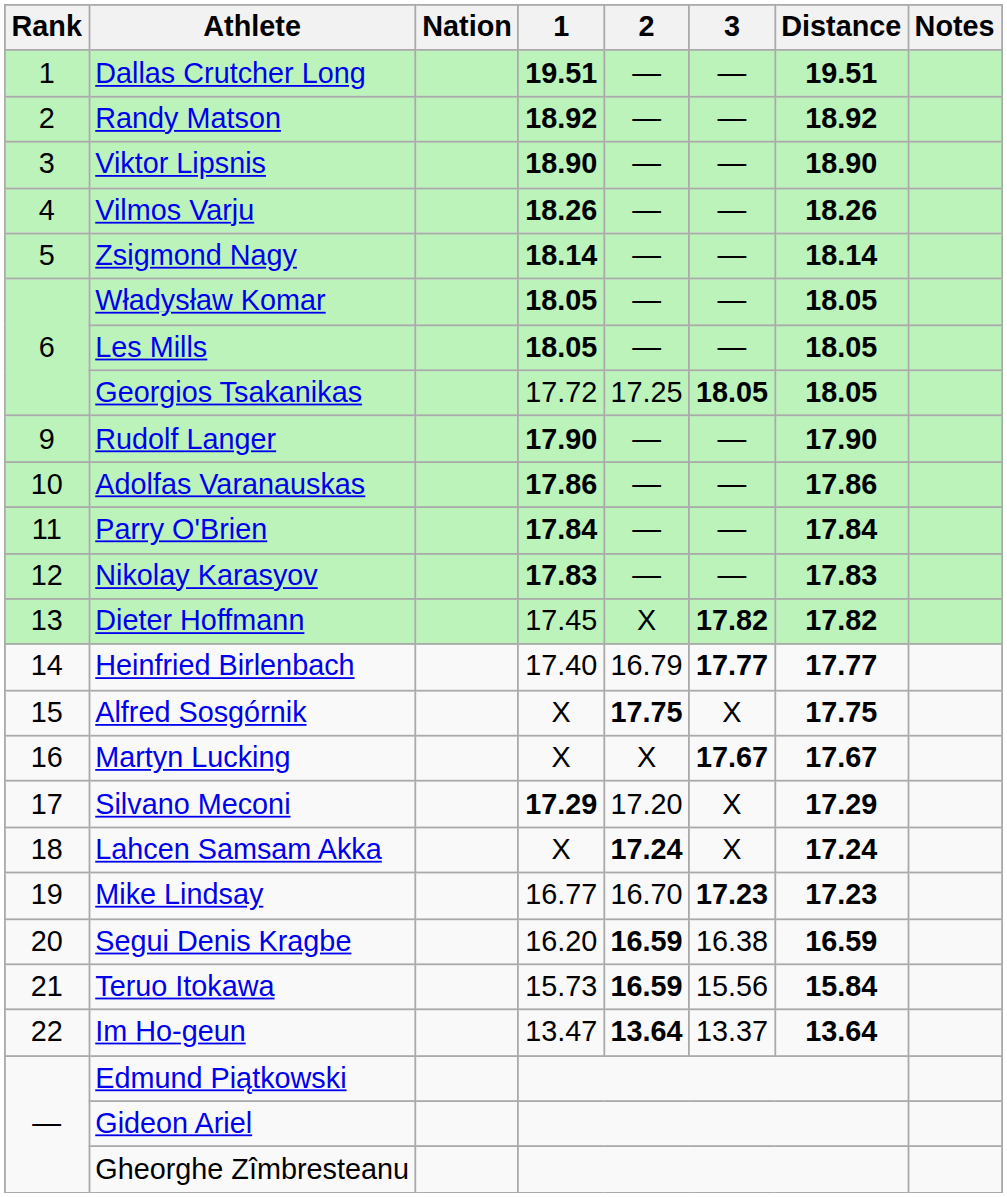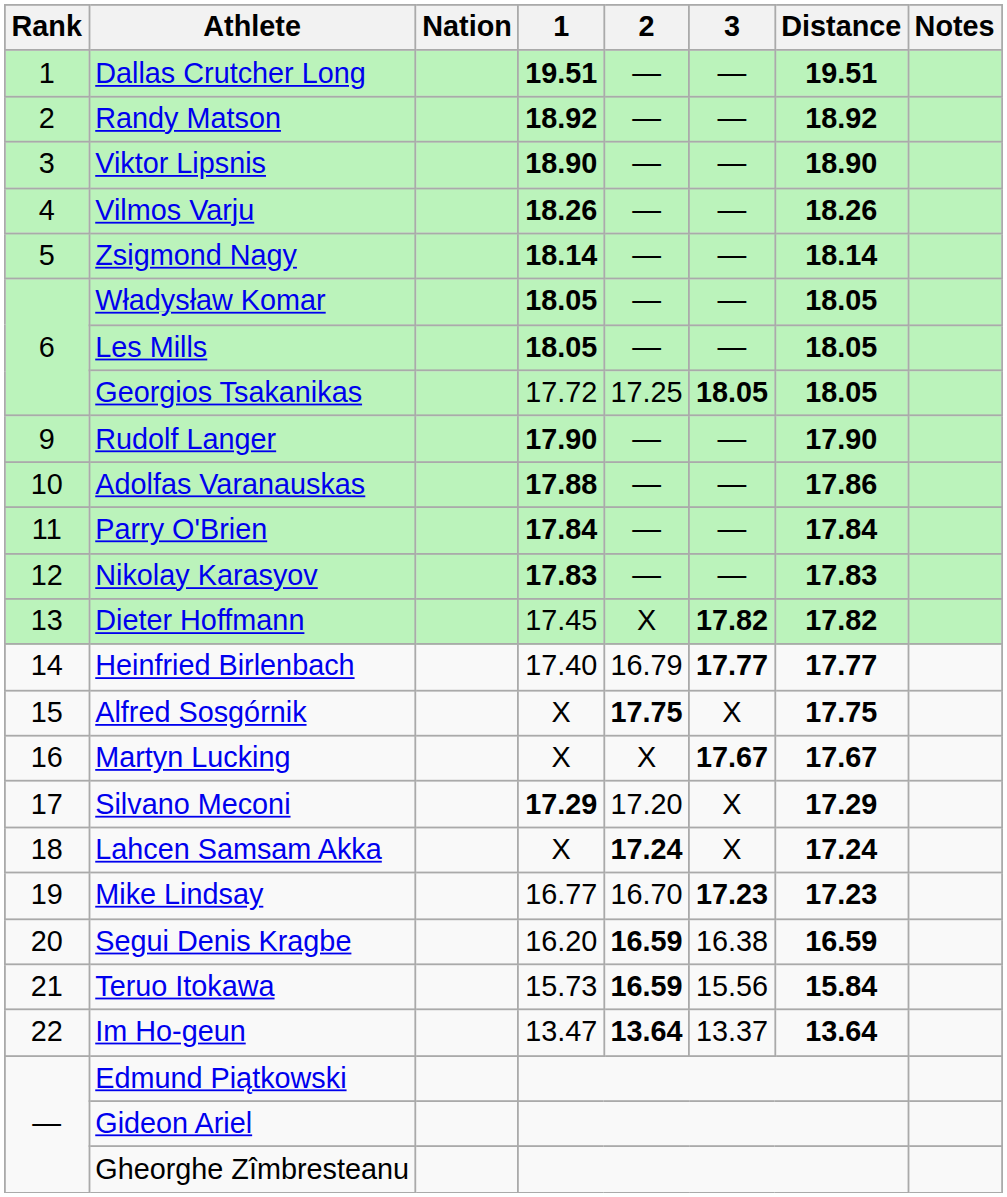Adolfas Varanauskas | 1: 17.86 -> 17.88
